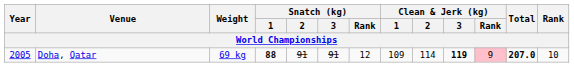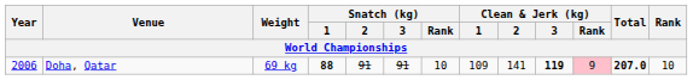Doha, Qatar | Year: 2005 -> 2006
Doha, Qatar | Snatch (kg) / Rank: 12 -> 10
Doha, Qatar | Clean & Jerk (kg) / 2: 114 -> 141
